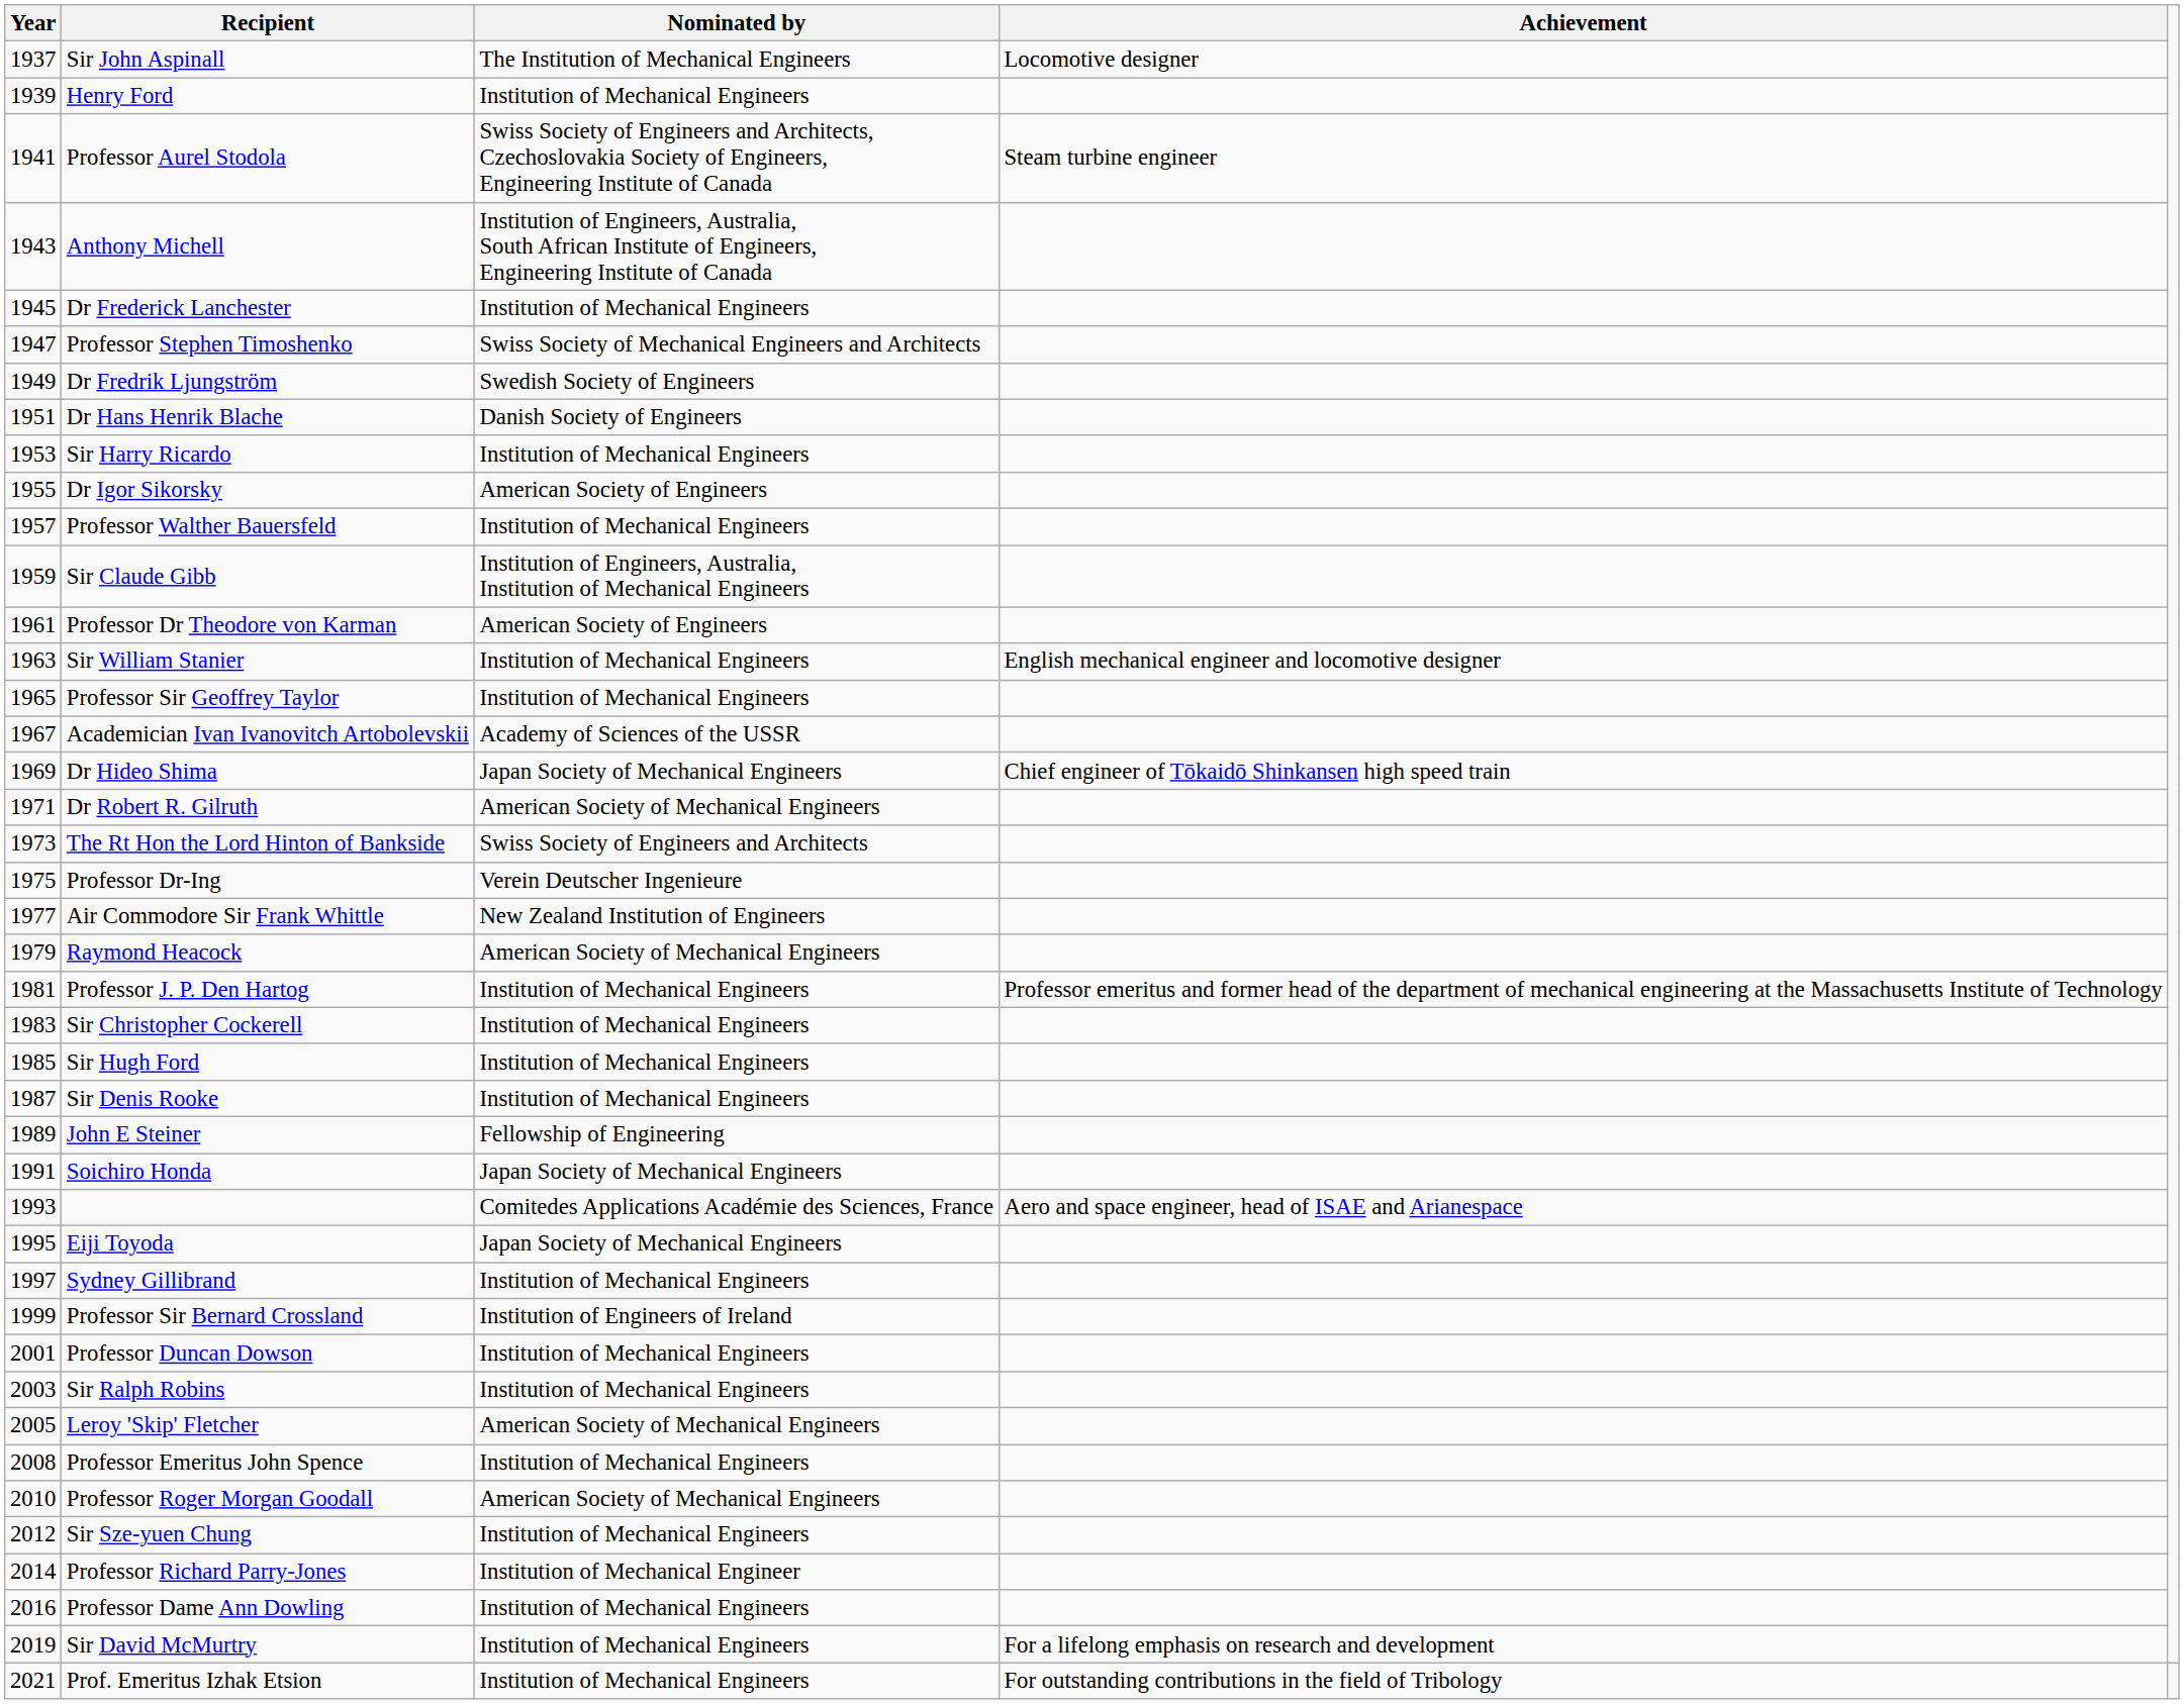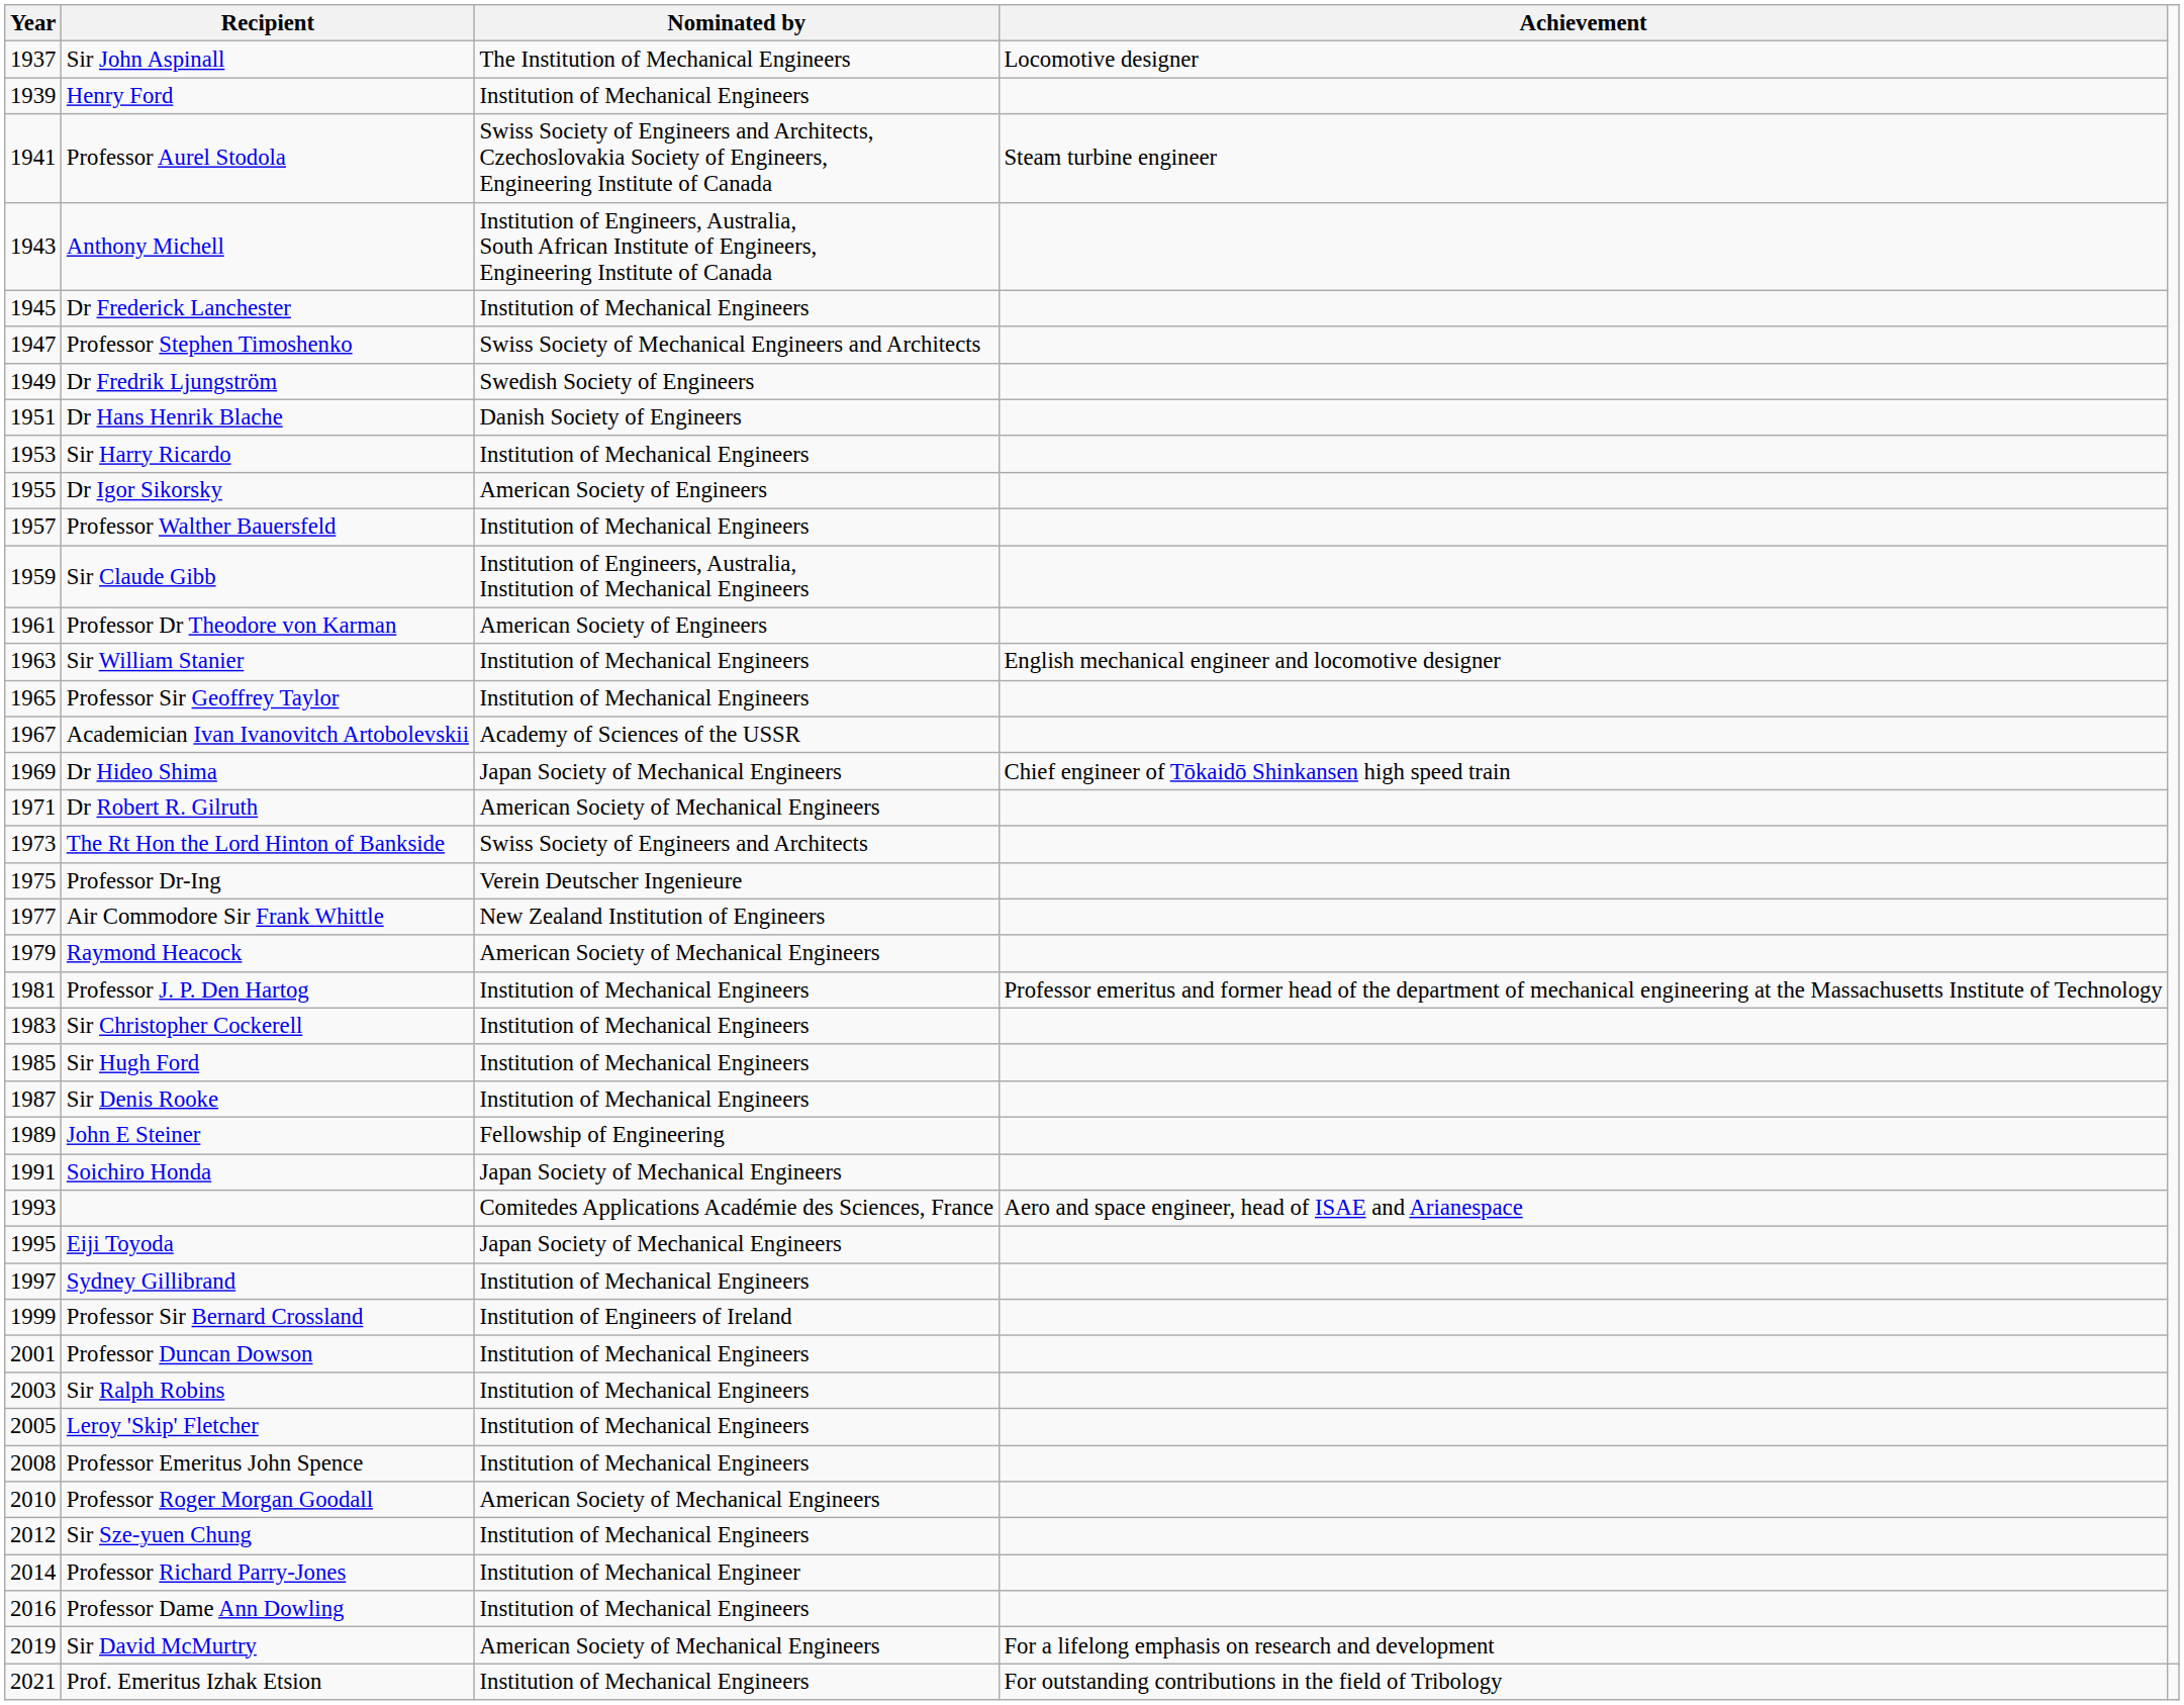Leroy 'Skip' Fletcher | Nominated by: American Society of Mechanical Engineers -> Institution of Mechanical Engineers
Sir David McMurtry | Nominated by: Institution of Mechanical Engineers -> American Society of Mechanical Engineers
